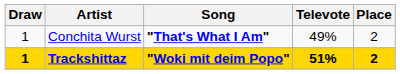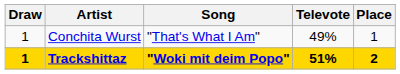Conchita Wurst | Song: bold -> normal
Conchita Wurst | Place: 2 -> 1
